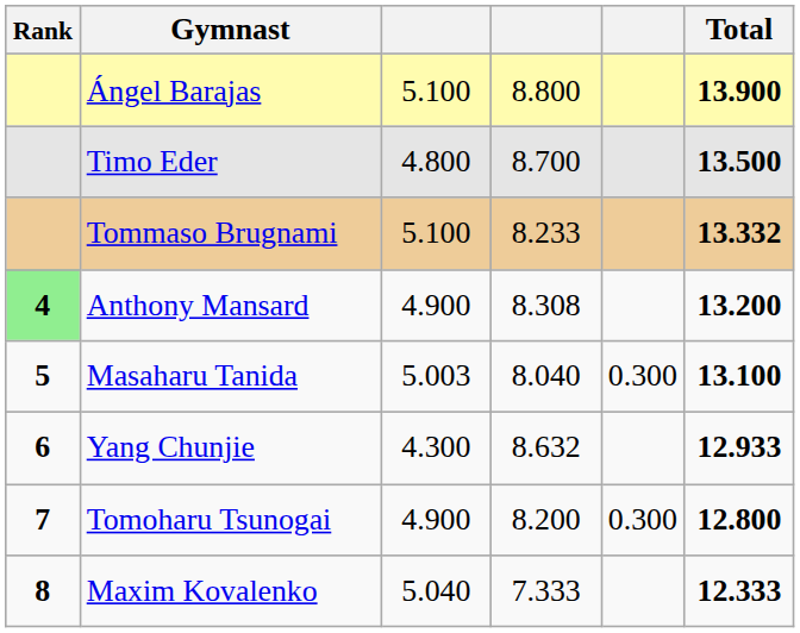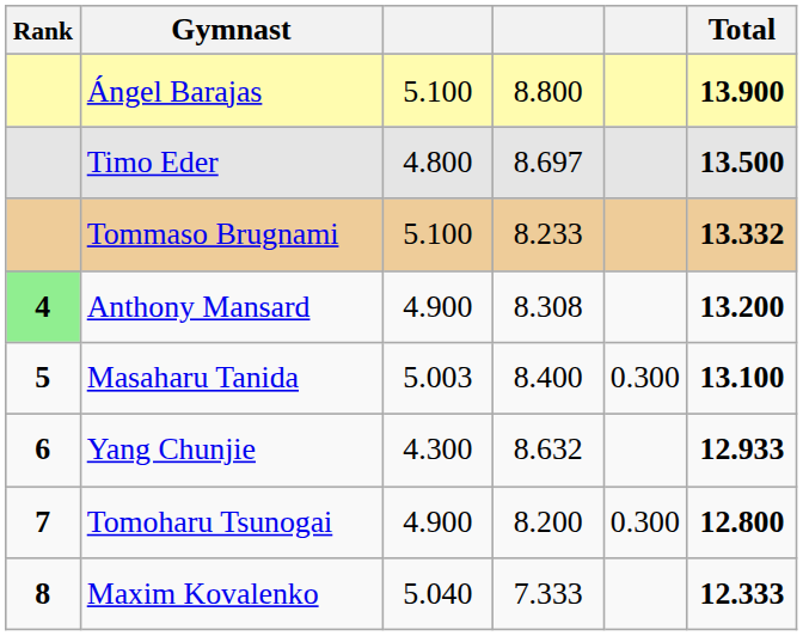Timo Eder | column 4: 8.700 -> 8.697
Masaharu Tanida | column 4: 8.040 -> 8.400
